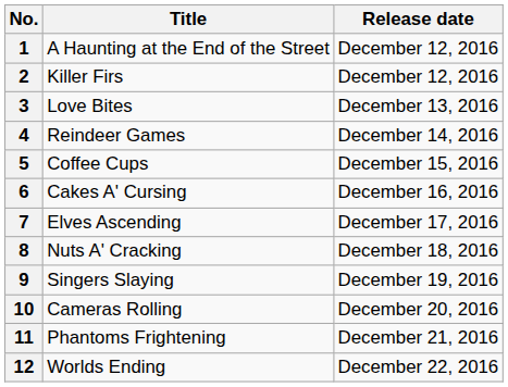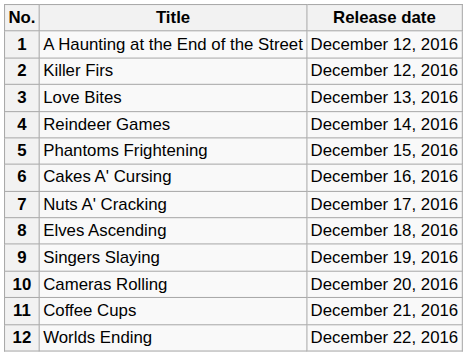5 | Title: Coffee Cups -> Phantoms Frightening
7 | Title: Elves Ascending -> Nuts A' Cracking
8 | Title: Nuts A' Cracking -> Elves Ascending
11 | Title: Phantoms Frightening -> Coffee Cups
